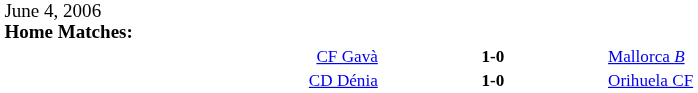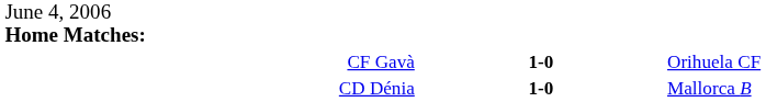CF Gavà | column 3: Mallorca B -> Orihuela CF
CD Dénia | column 3: Orihuela CF -> Mallorca B
